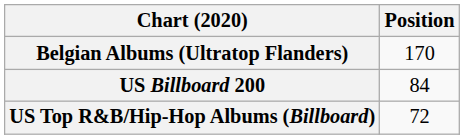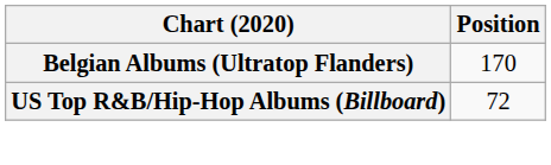- row: US Billboard 200 | 84
